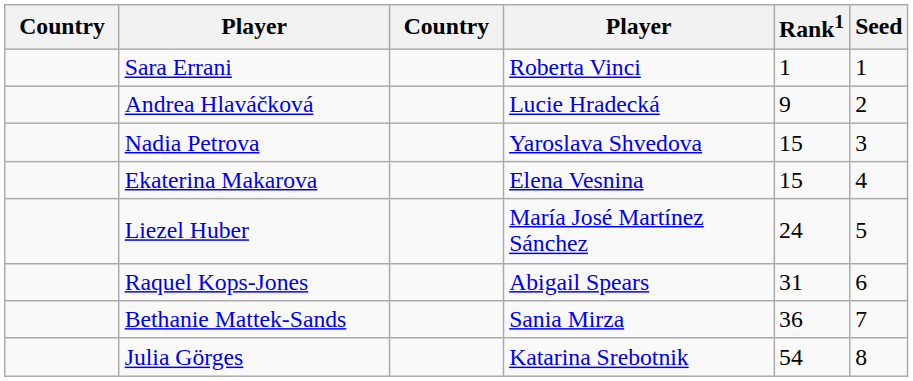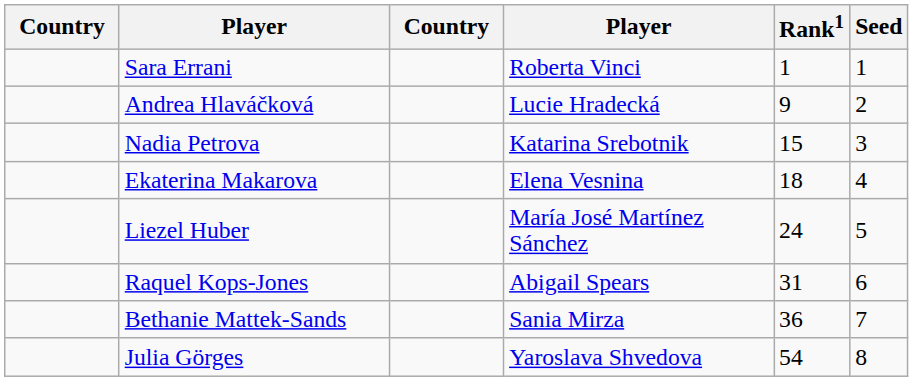Nadia Petrova | column 4: Yaroslava Shvedova -> Katarina Srebotnik
Ekaterina Makarova | Rank1: 15 -> 18
Julia Görges | column 4: Katarina Srebotnik -> Yaroslava Shvedova
